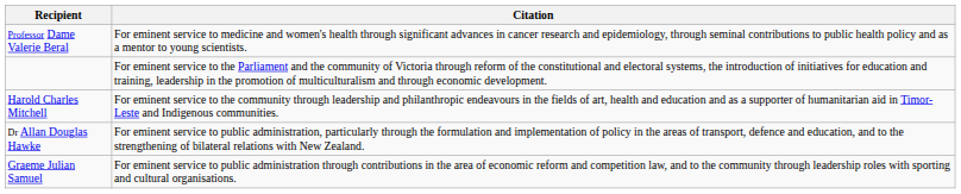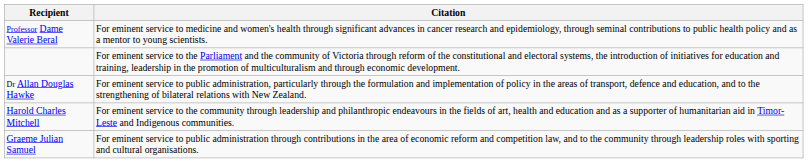rows swapped: Dr Allan Douglas Hawke <-> Harold Charles Mitchell
